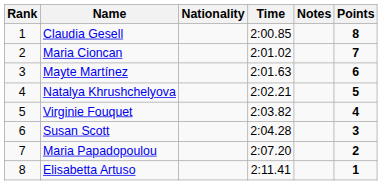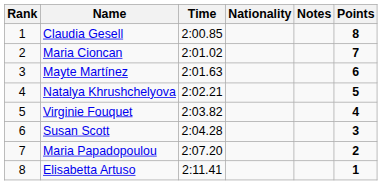columns swapped: Nationality <-> Time
